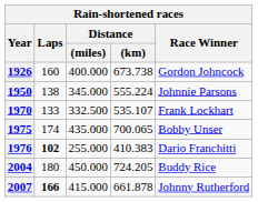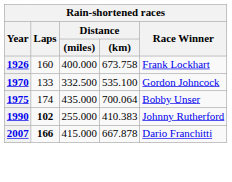400.000 | column 4: 673.738 -> 673.758
400.000 | column 5: Gordon Johncock -> Frank Lockhart
- row: 1950 | 138 | 345.000 | 555.224 | Johnnie Parsons
332.500 | column 4: 535.107 -> 535.100
332.500 | column 5: Frank Lockhart -> Gordon Johncock
435.000 | column 4: 700.065 -> 700.064
255.000 | column 1: 1976 -> 1990
255.000 | column 5: Dario Franchitti -> Johnny Rutherford
- row: 2004 | 180 | 450.000 | 724.205 | Buddy Rice
415.000 | column 4: 661.878 -> 667.878
415.000 | column 5: Johnny Rutherford -> Dario Franchitti
